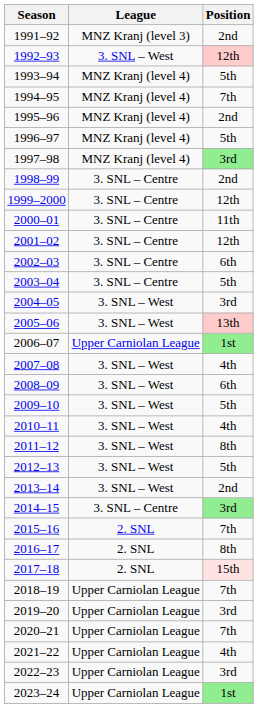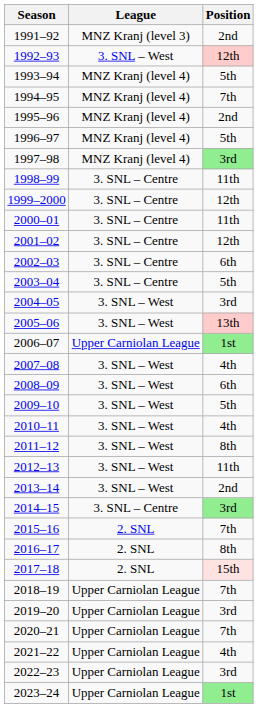1998–99 | Position: 2nd -> 11th
2012–13 | Position: 5th -> 11th
